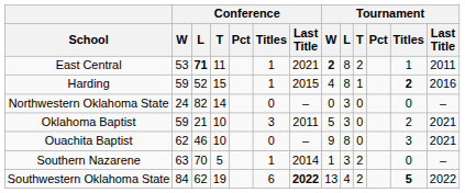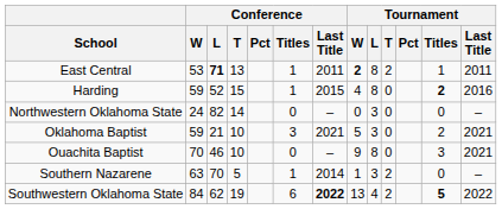East Central | Conference / T: 11 -> 13
East Central | Conference / Last Title: 2021 -> 2011
Harding | Tournament / T: 1 -> 0
Oklahoma Baptist | Conference / Last Title: 2011 -> 2021
Ouachita Baptist | Conference / W: 62 -> 70
